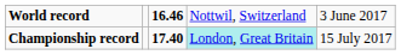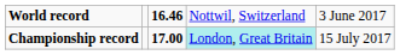Championship record | column 3: 17.40 -> 17.00
